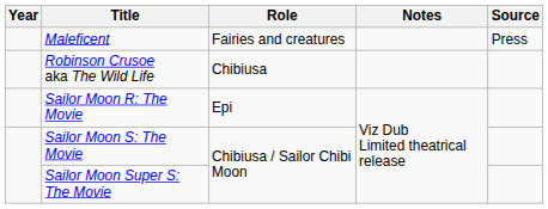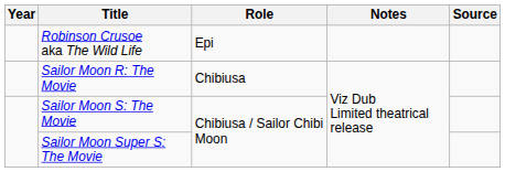- row: Maleficent | Fairies and creatures | Press
Robinson Crusoe aka The Wild Life | Role: Chibiusa -> Epi
Sailor Moon R: The Movie | Role: Epi -> Chibiusa
